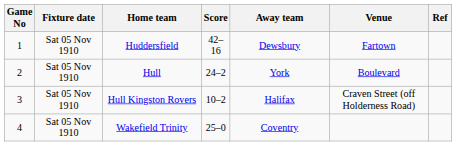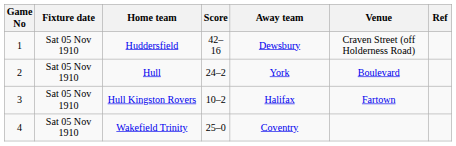Huddersfield | Venue: Fartown -> Craven Street (off Holderness Road)
Hull Kingston Rovers | Venue: Craven Street (off Holderness Road) -> Fartown
